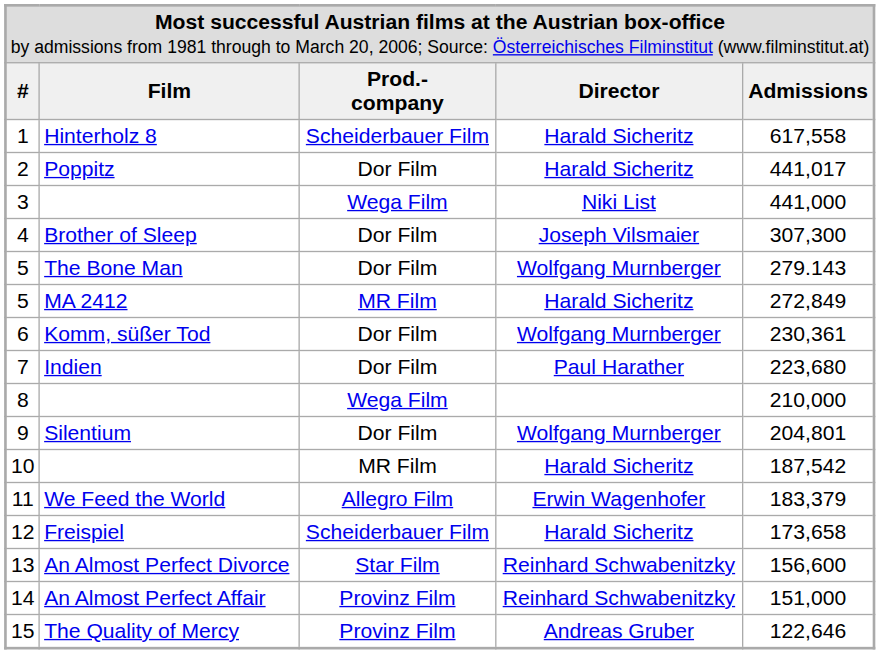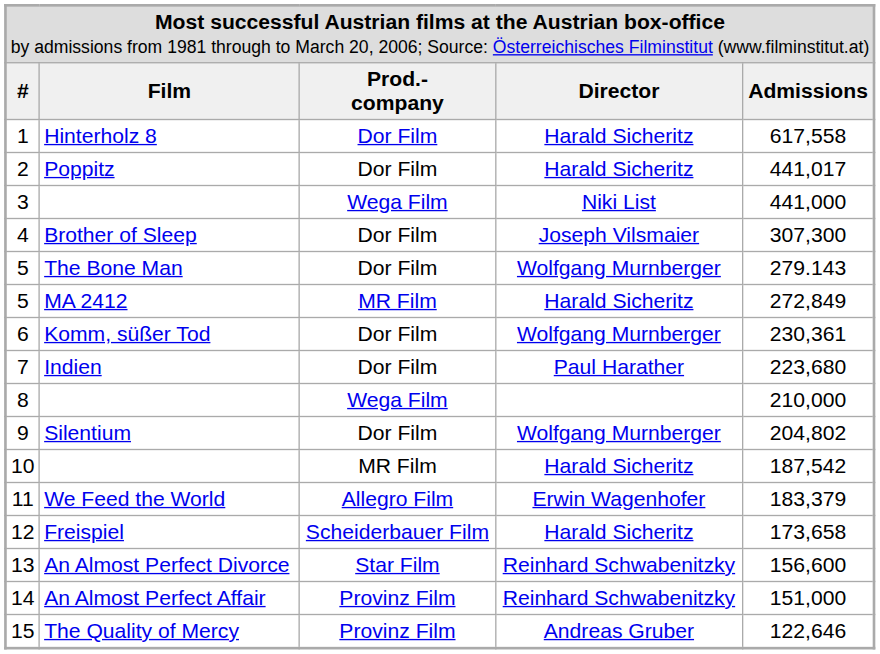1 | column 3: Scheiderbauer Film -> Dor Film
9 | column 5: 204,801 -> 204,802
